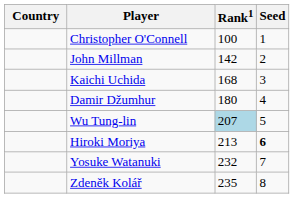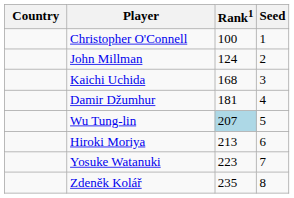John Millman | Rank1: 142 -> 124
Damir Džumhur | Rank1: 180 -> 181
Hiroki Moriya | Seed: bold -> normal
Yosuke Watanuki | Rank1: 232 -> 223
